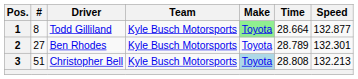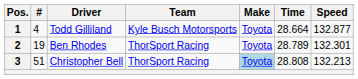1 | #: 8 -> 4
1 | Make: lightgreen background -> no background
2 | #: 27 -> 19
2 | Team: Kyle Busch Motorsports -> ThorSport Racing
3 | Team: Kyle Busch Motorsports -> ThorSport Racing
